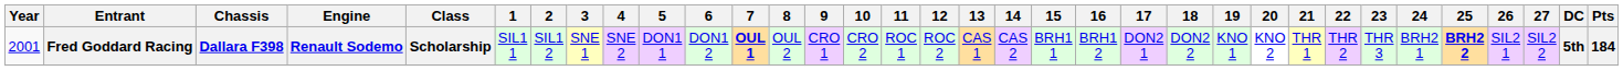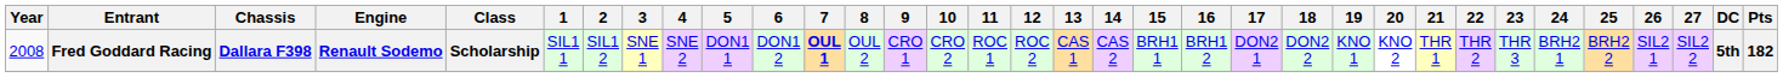Fred Goddard Racing | Year: 2001 -> 2008
Fred Goddard Racing | 25: bold -> normal
Fred Goddard Racing | Pts: 184 -> 182
